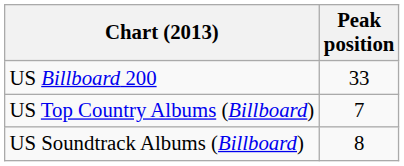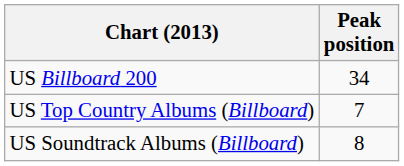US Billboard 200 | Peak position: 33 -> 34
